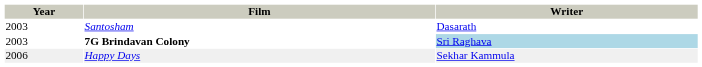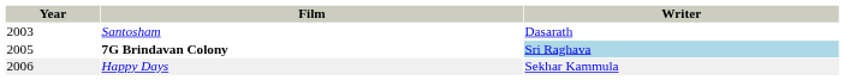7G Brindavan Colony | Year: 2003 -> 2005
